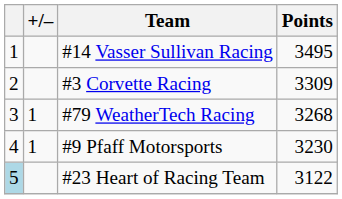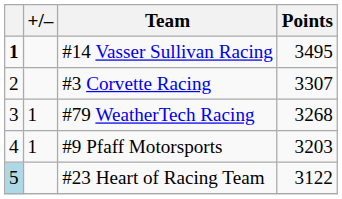#14 Vasser Sullivan Racing | column 1: normal -> bold
#3 Corvette Racing | Points: 3309 -> 3307
#9 Pfaff Motorsports | Points: 3230 -> 3203
